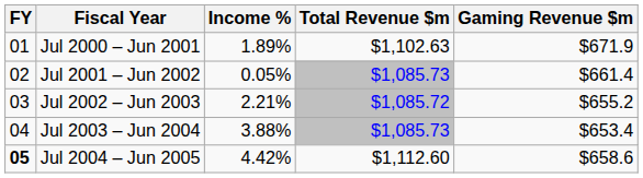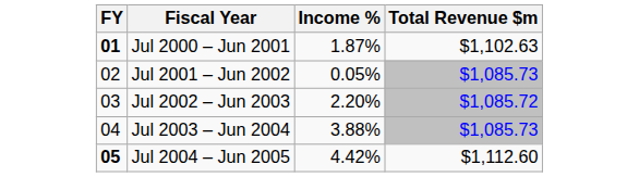- column: Gaming Revenue $m | $671.9 | $661.4 | $655.2 | $653.4 | $658.6
Jul 2000 – Jun 2001 | FY: normal -> bold
Jul 2000 – Jun 2001 | Income %: 1.89% -> 1.87%
Jul 2002 – Jun 2003 | Income %: 2.21% -> 2.20%
